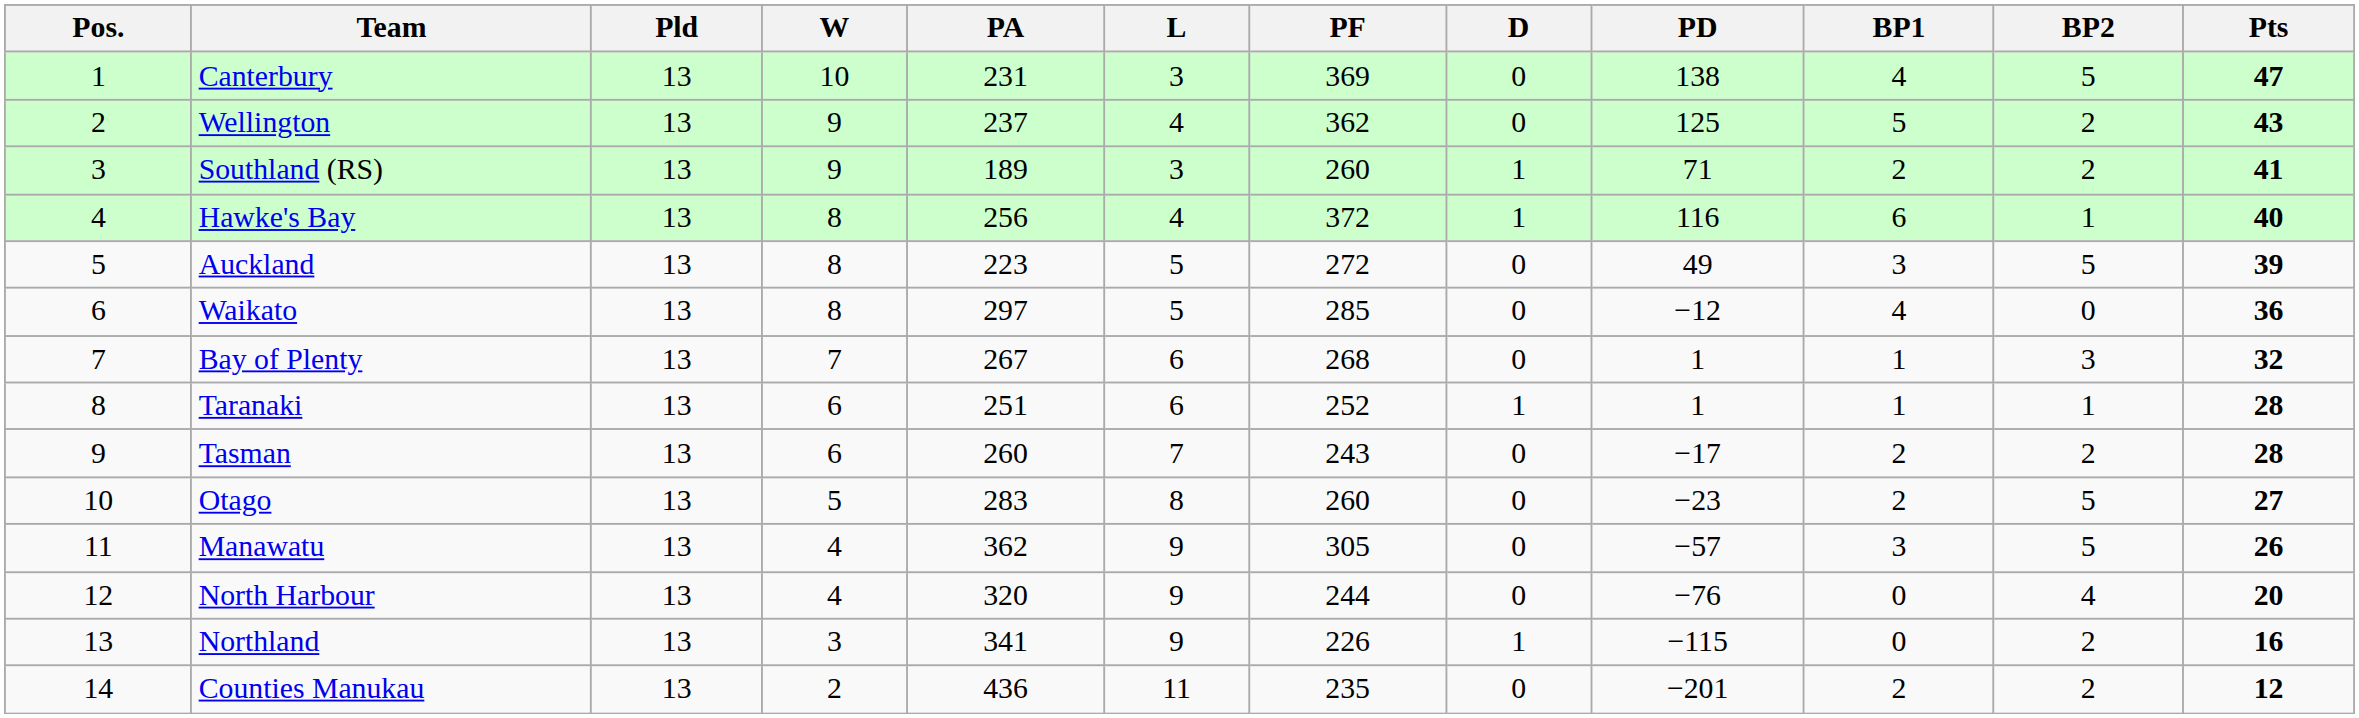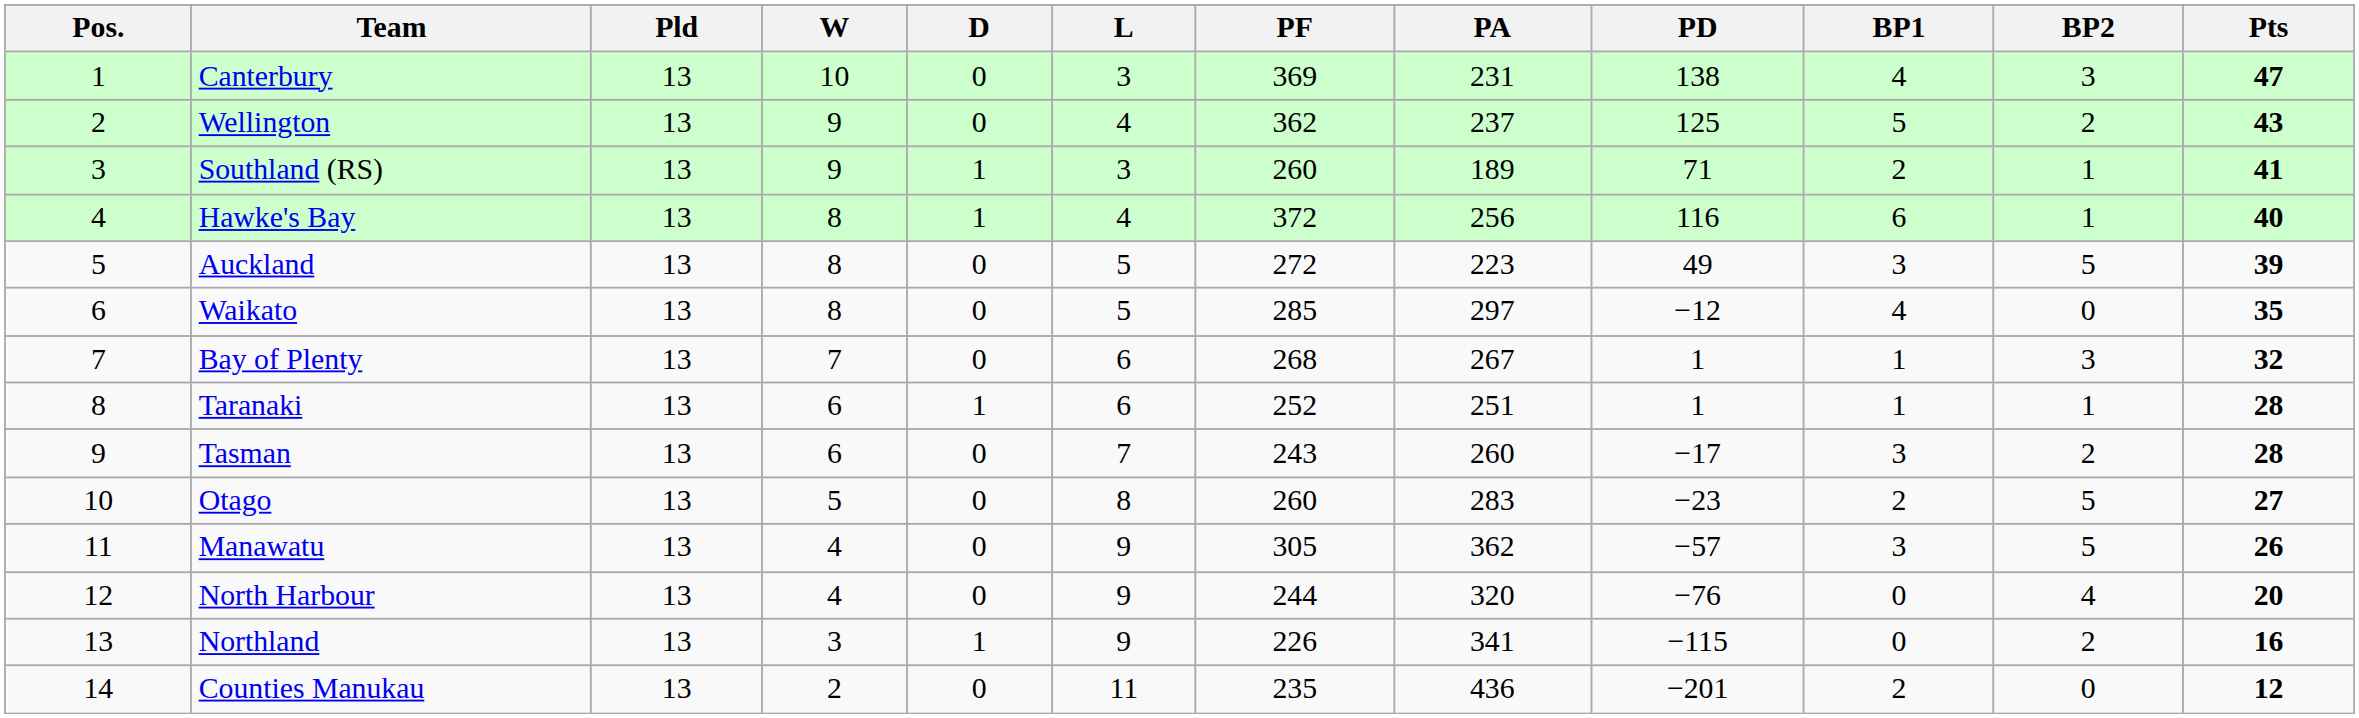columns swapped: D <-> PA
Canterbury | BP2: 5 -> 3
Southland (RS) | BP2: 2 -> 1
Waikato | Pts: 36 -> 35
Tasman | BP1: 2 -> 3
Counties Manukau | BP2: 2 -> 0
